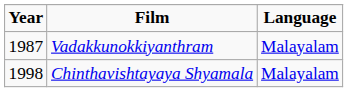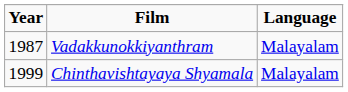Chinthavishtayaya Shyamala | Year: 1998 -> 1999
